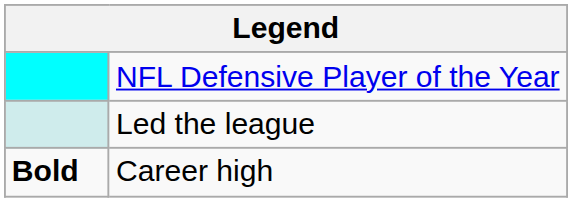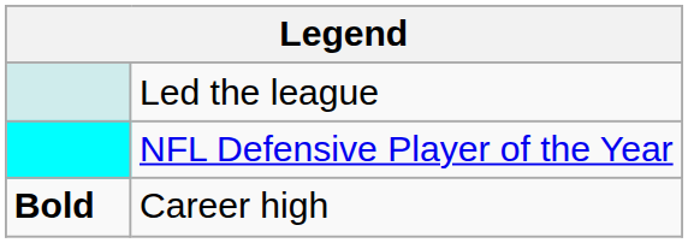rows swapped: NFL Defensive Player of the Year <-> Led the league
